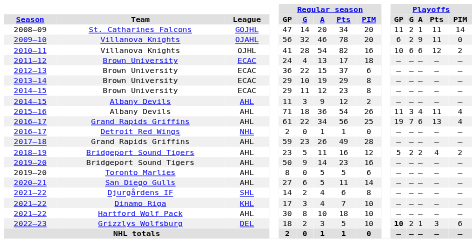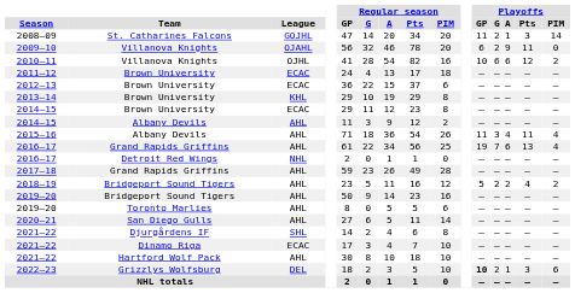2008–09 | Playoffs / Pts: 11 -> 3
2013–14 | League: ECAC -> KHL
2021–22 / Dinamo Riga | League: KHL -> ECAC
